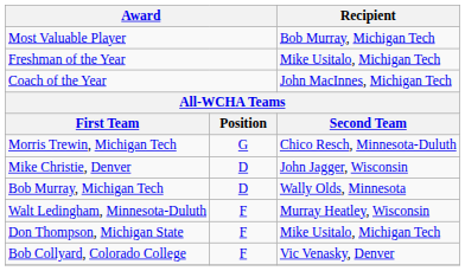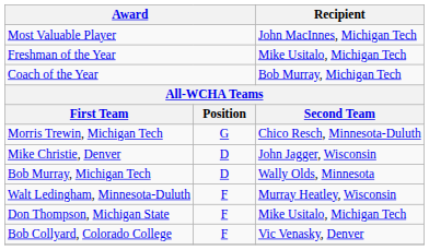Most Valuable Player | Recipient: Bob Murray, Michigan Tech -> John MacInnes, Michigan Tech
Coach of the Year | Recipient: John MacInnes, Michigan Tech -> Bob Murray, Michigan Tech
